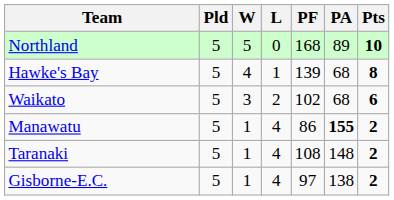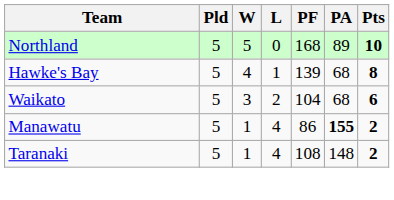Waikato | PF: 102 -> 104
- row: Gisborne-E.C. | 5 | 1 | 4 | 97 | 138 | 2
